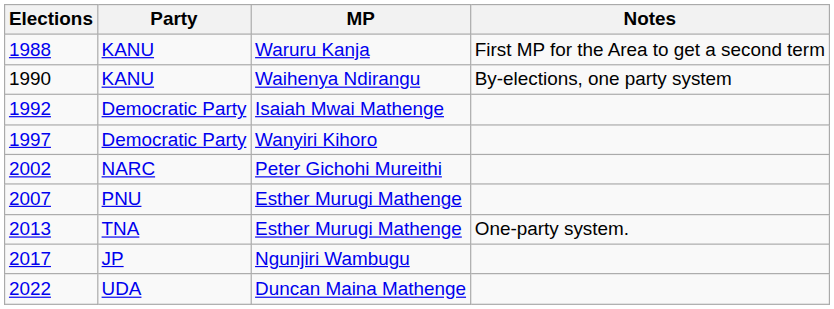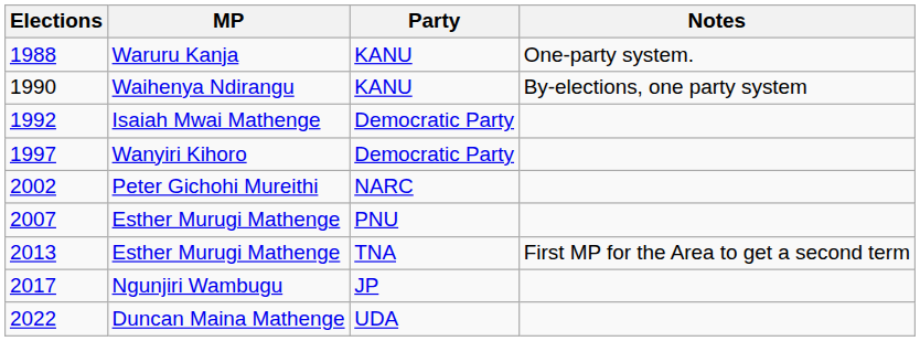columns swapped: MP <-> Party
1988 | Notes: First MP for the Area to get a second term -> One-party system.
2013 | Notes: One-party system. -> First MP for the Area to get a second term
